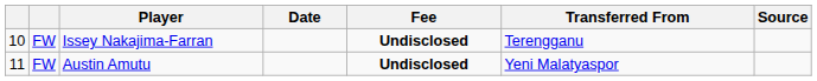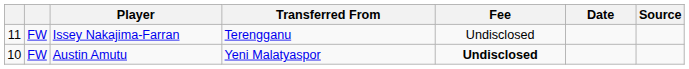columns swapped: Transferred From <-> Date
Issey Nakajima-Farran | column 1: 10 -> 11
Issey Nakajima-Farran | Fee: bold -> normal
Austin Amutu | column 1: 11 -> 10
